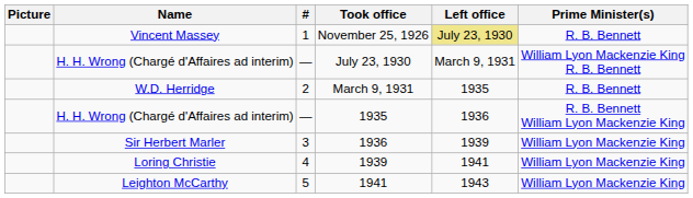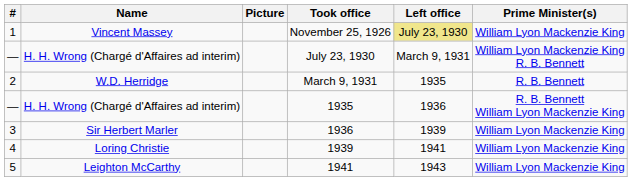columns swapped: # <-> Picture
November 25, 1926 | Prime Minister(s): R. B. Bennett -> William Lyon Mackenzie King
